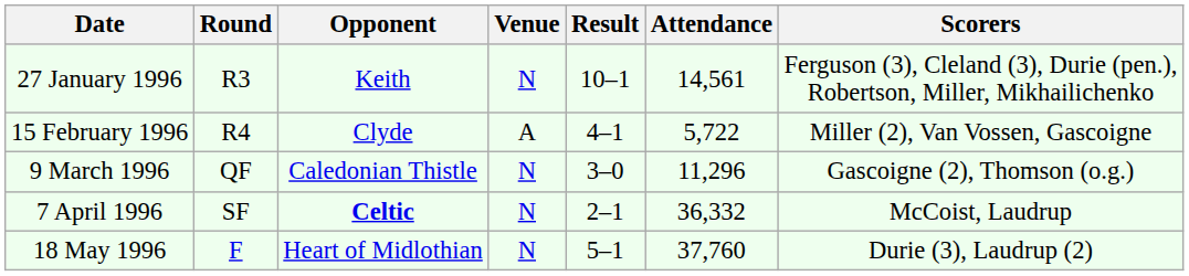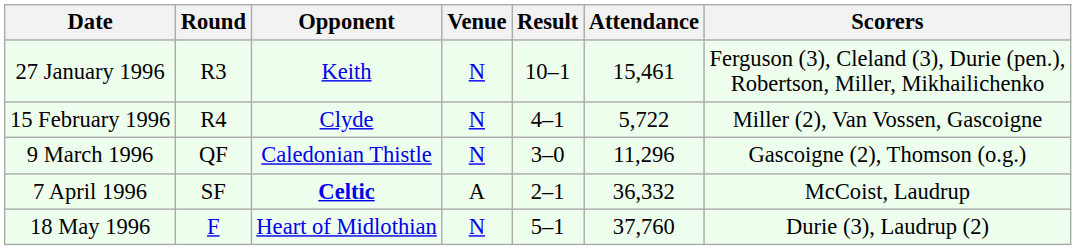27 January 1996 | Attendance: 14,561 -> 15,461
15 February 1996 | Venue: A -> N
7 April 1996 | Venue: N -> A
